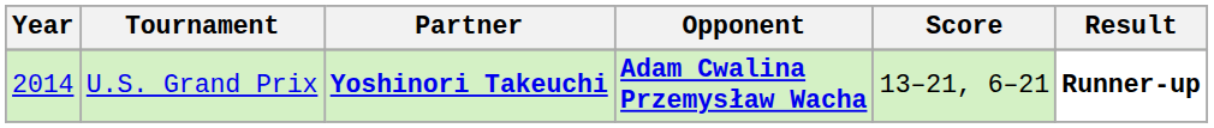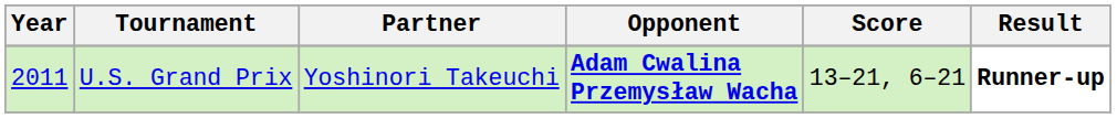U.S. Grand Prix | Year: 2014 -> 2011
U.S. Grand Prix | Partner: bold -> normal
